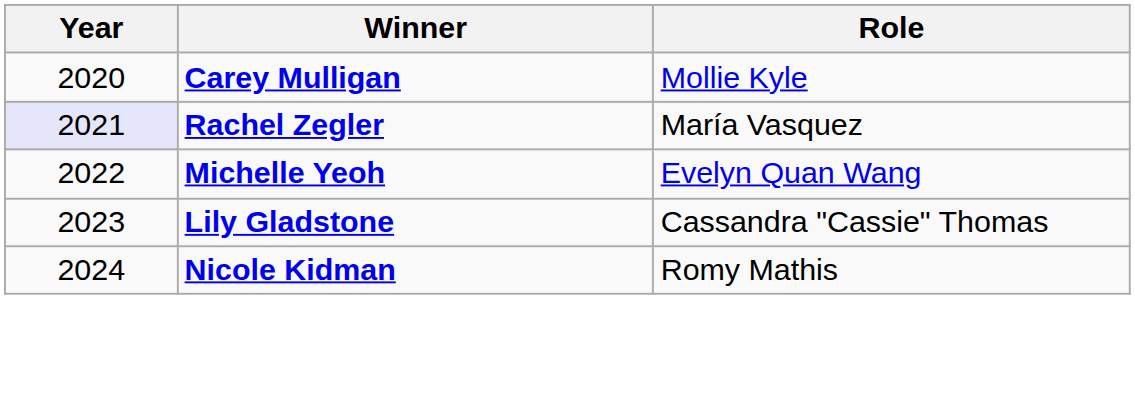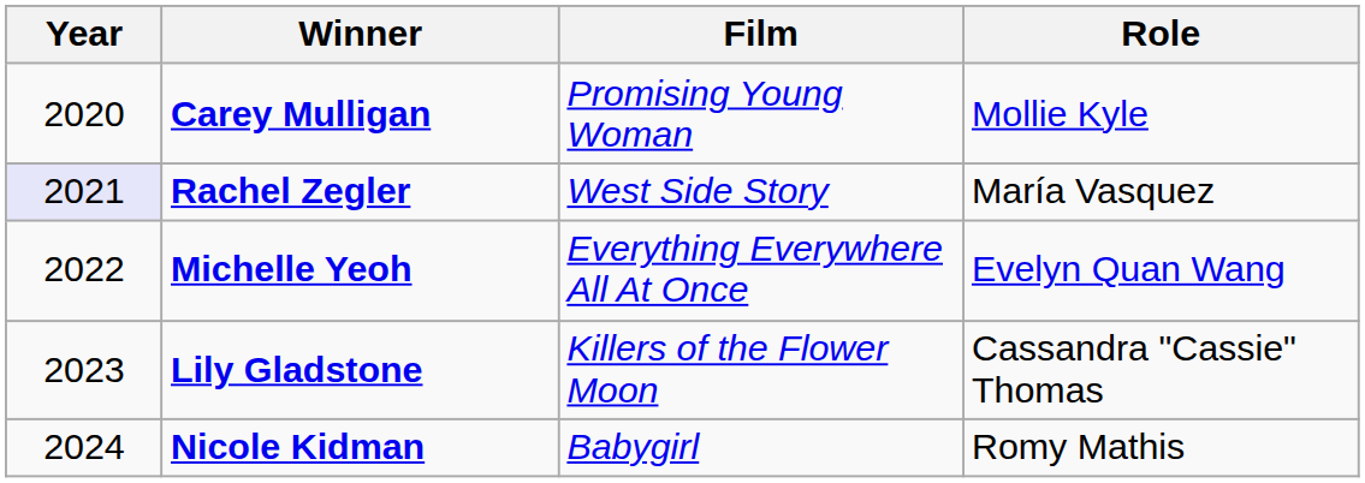+ column: Film | Promising Young Woman | West Side Story | Everything Everywhere All At Once | Killers of the Flower Moon | Babygirl
